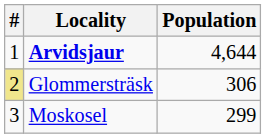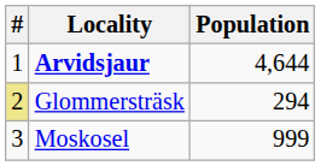Glommersträsk | Population: 306 -> 294
Moskosel | Population: 299 -> 999
